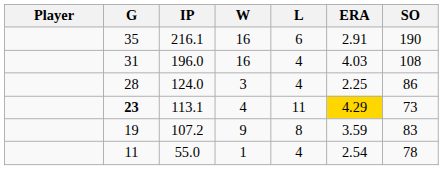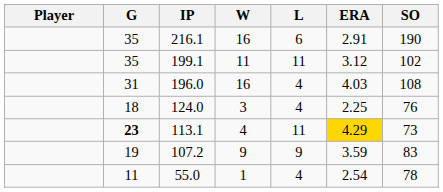+ row: 35 | 199.1 | 11 | 11 | 3.12 | 102
124.0 | G: 28 -> 18
124.0 | SO: 86 -> 76
107.2 | L: 8 -> 9
